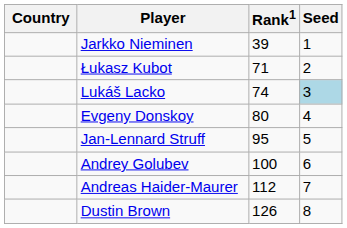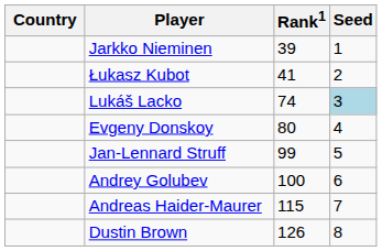Łukasz Kubot | Rank1: 71 -> 41
Jan-Lennard Struff | Rank1: 95 -> 99
Andreas Haider-Maurer | Rank1: 112 -> 115
